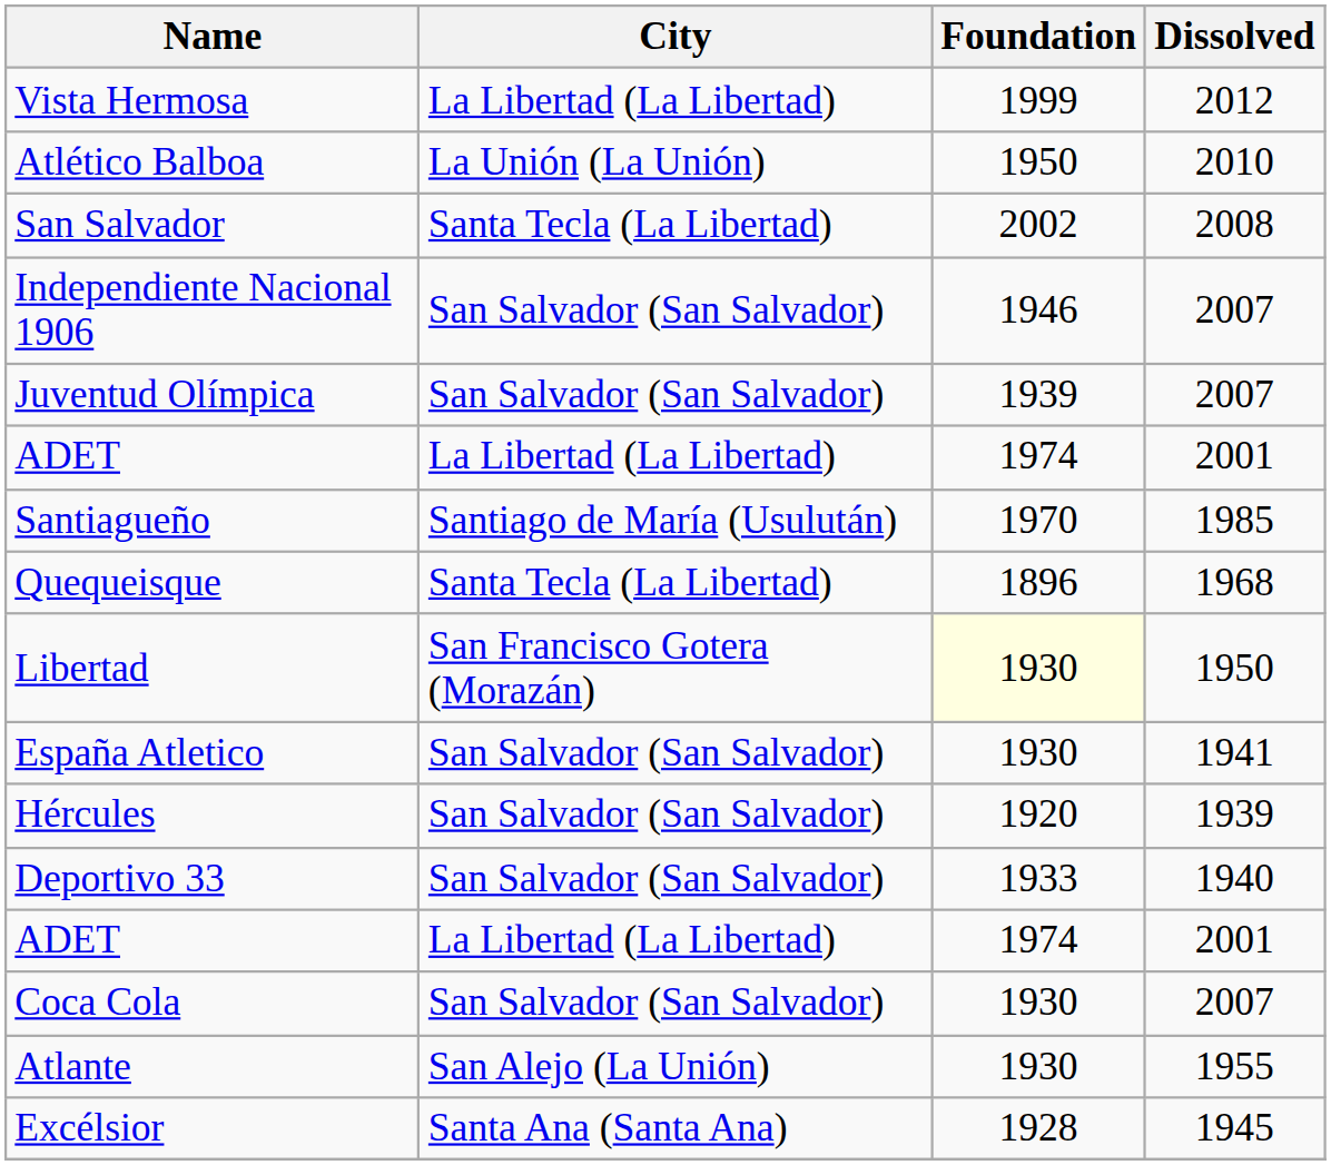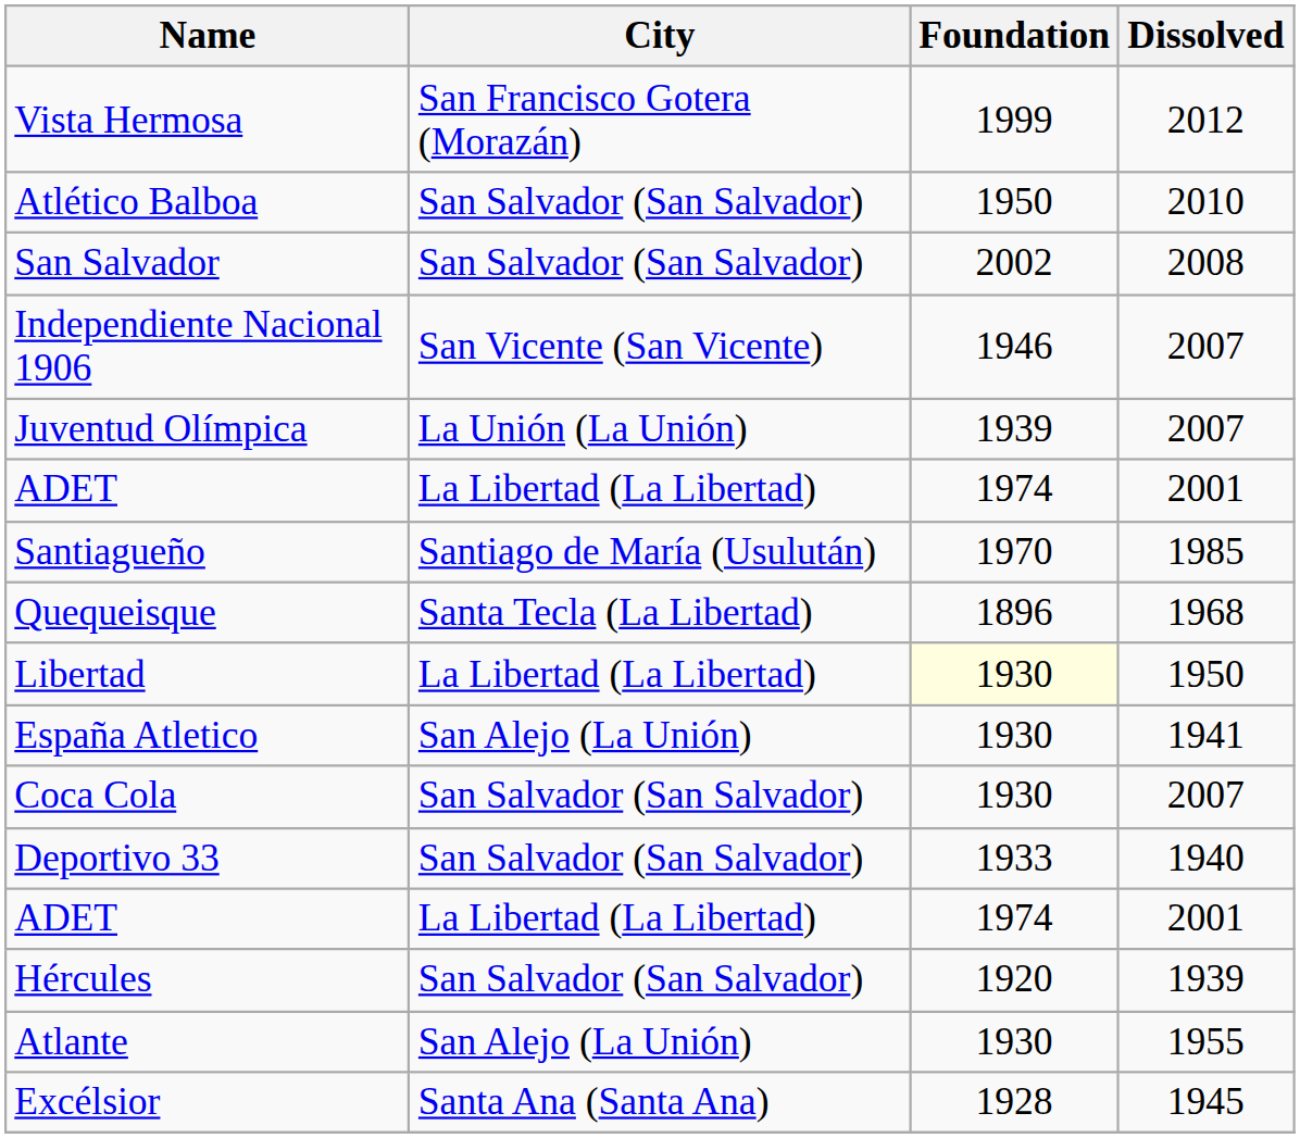Vista Hermosa | City: La Libertad (La Libertad) -> San Francisco Gotera (Morazán)
Atlético Balboa | City: La Unión (La Unión) -> San Salvador (San Salvador)
San Salvador | City: Santa Tecla (La Libertad) -> San Salvador (San Salvador)
Independiente Nacional 1906 | City: San Salvador (San Salvador) -> San Vicente (San Vicente)
Juventud Olímpica | City: San Salvador (San Salvador) -> La Unión (La Unión)
Libertad | City: San Francisco Gotera (Morazán) -> La Libertad (La Libertad)
España Atletico | City: San Salvador (San Salvador) -> San Alejo (La Unión)
rows swapped: Hércules <-> Coca Cola
